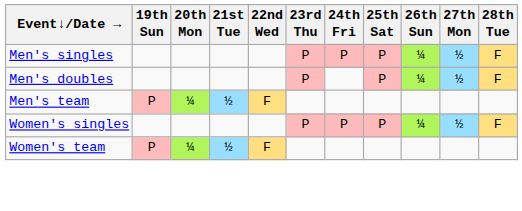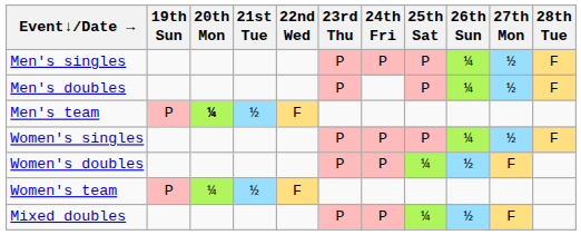Men's team | 20th Mon: normal -> bold
+ row: Women's doubles | P | P | ¼ | ½ | F
+ row: Mixed doubles | P | P | ¼ | ½ | F
